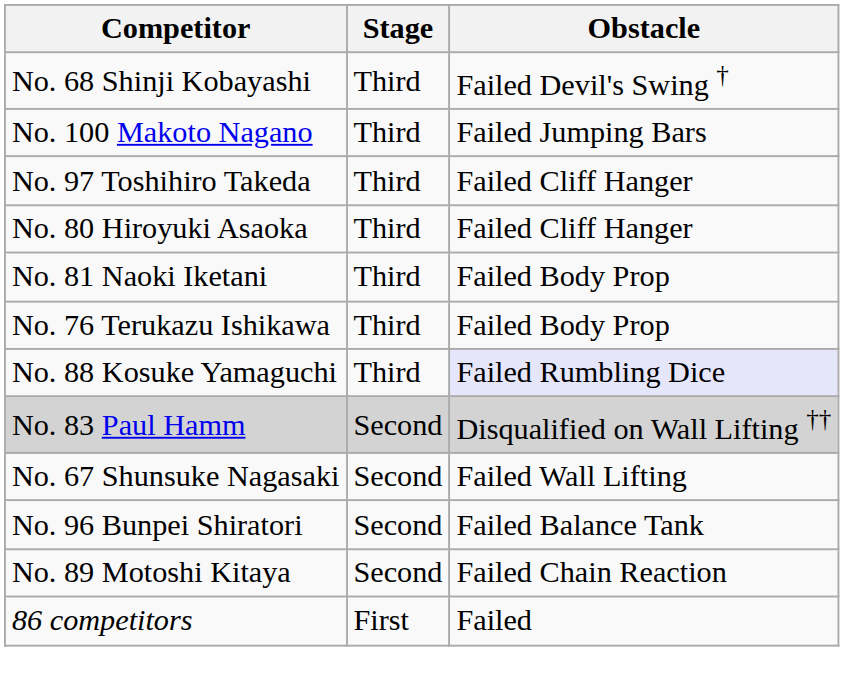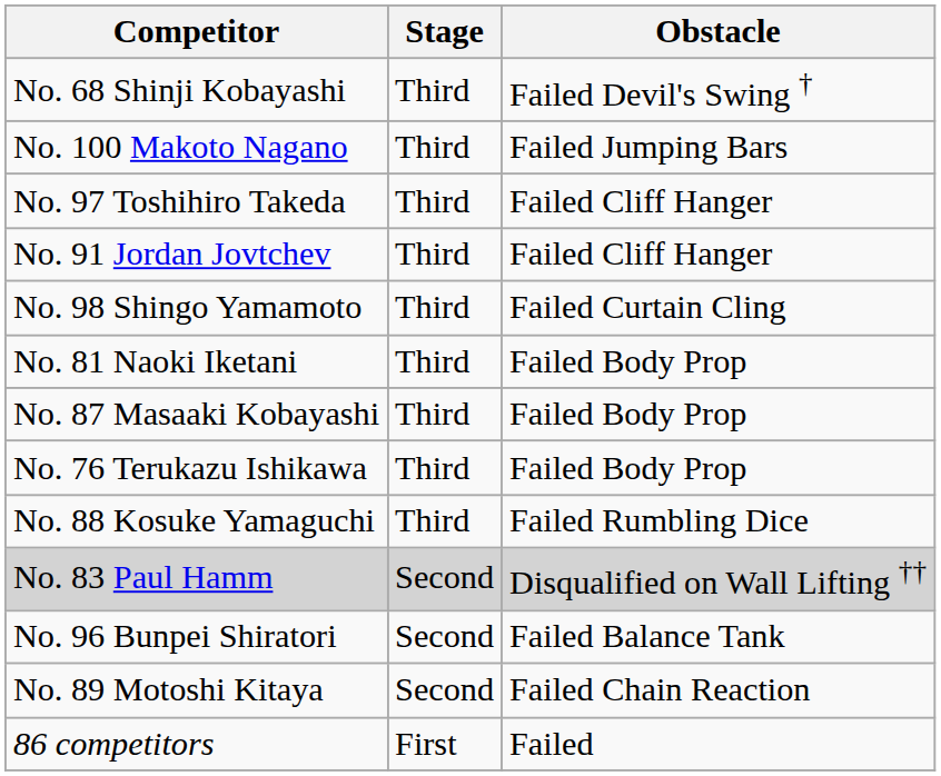+ row: No. 91 Jordan Jovtchev | Third | Failed Cliff Hanger
- row: No. 80 Hiroyuki Asaoka | Third | Failed Cliff Hanger
+ row: No. 98 Shingo Yamamoto | Third | Failed Curtain Cling
+ row: No. 87 Masaaki Kobayashi | Third | Failed Body Prop
No. 88 Kosuke Yamaguchi | Obstacle: lavender background -> no background
- row: No. 67 Shunsuke Nagasaki | Second | Failed Wall Lifting
